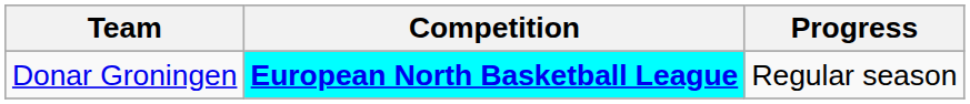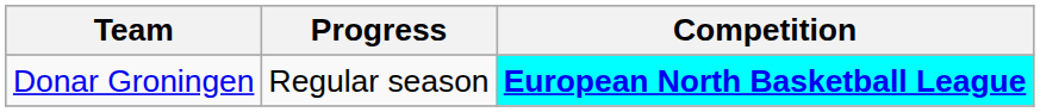columns swapped: Competition <-> Progress
